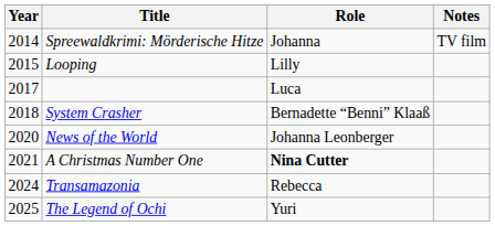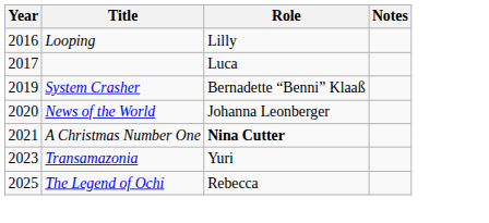- row: 2014 | Spreewaldkrimi: Mörderische Hitze | Johanna | TV film
Looping | Year: 2015 -> 2016
System Crasher | Year: 2018 -> 2019
Transamazonia | Year: 2024 -> 2023
Transamazonia | Role: Rebecca -> Yuri
The Legend of Ochi | Role: Yuri -> Rebecca
